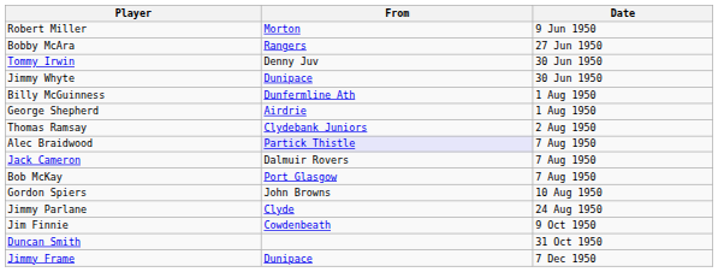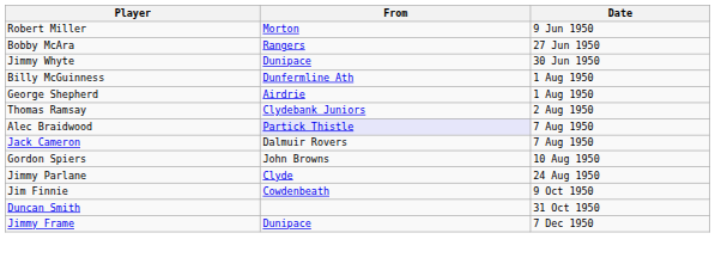- row: Tommy Irwin | Denny Juv | 30 Jun 1950
- row: Bob McKay | Port Glasgow | 7 Aug 1950
